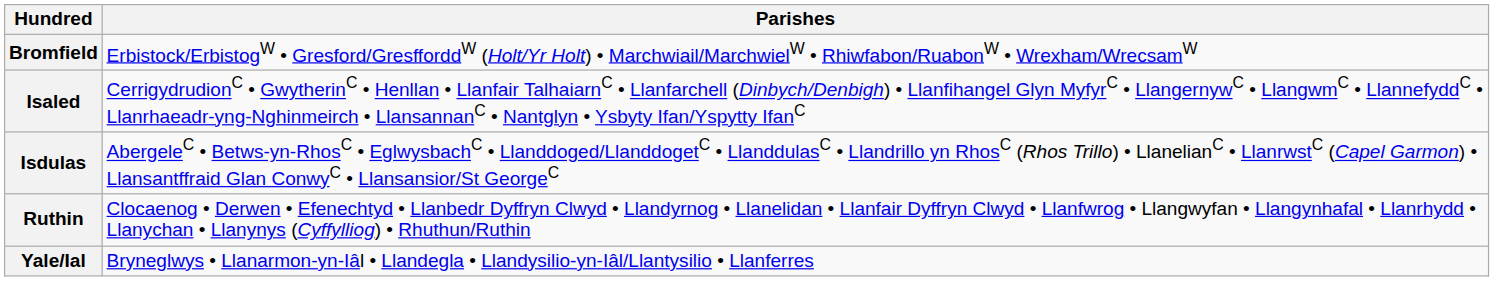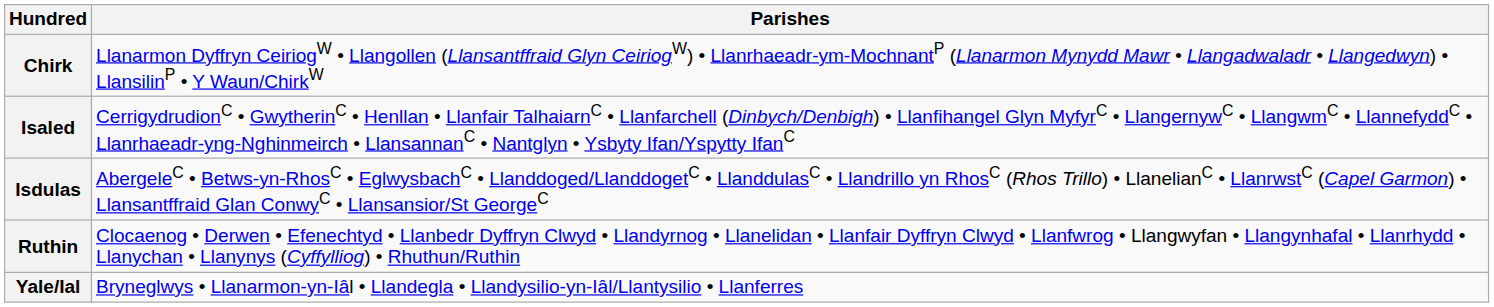- row: Bromfield | Erbistock/ErbistogW • Gresford/GresfforddW (Holt/Yr Holt) • Marchwiail/MarchwielW • Rhiwfabon/RuabonW • Wrexham/WrecsamW
+ row: Chirk | Llanarmon Dyffryn CeiriogW • Llangollen (Llansantffraid Glyn CeiriogW) • Llanrhaeadr-ym-MochnantP (Llanarmon Mynydd Mawr • Llangadwaladr • Llangedwyn) • LlansilinP • Y Waun/ChirkW
